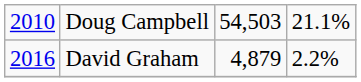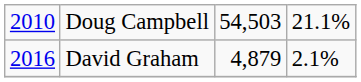David Graham | column 4: 2.2% -> 2.1%
